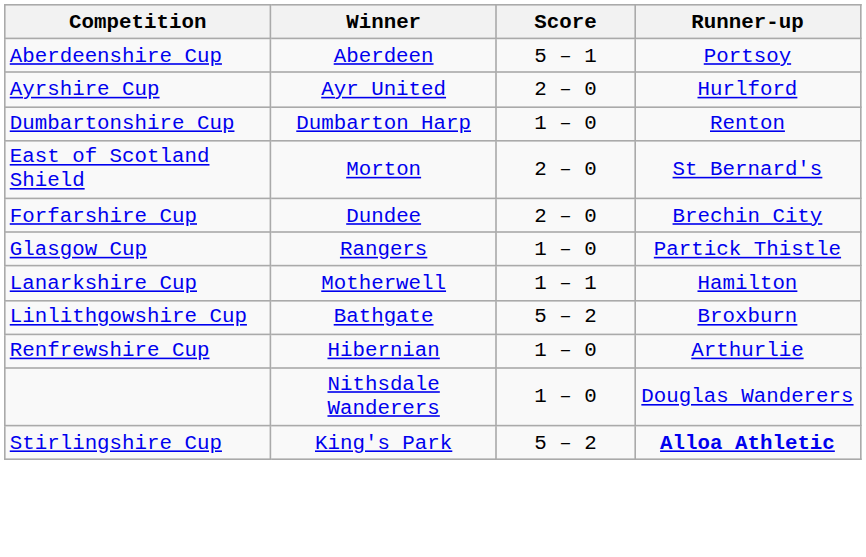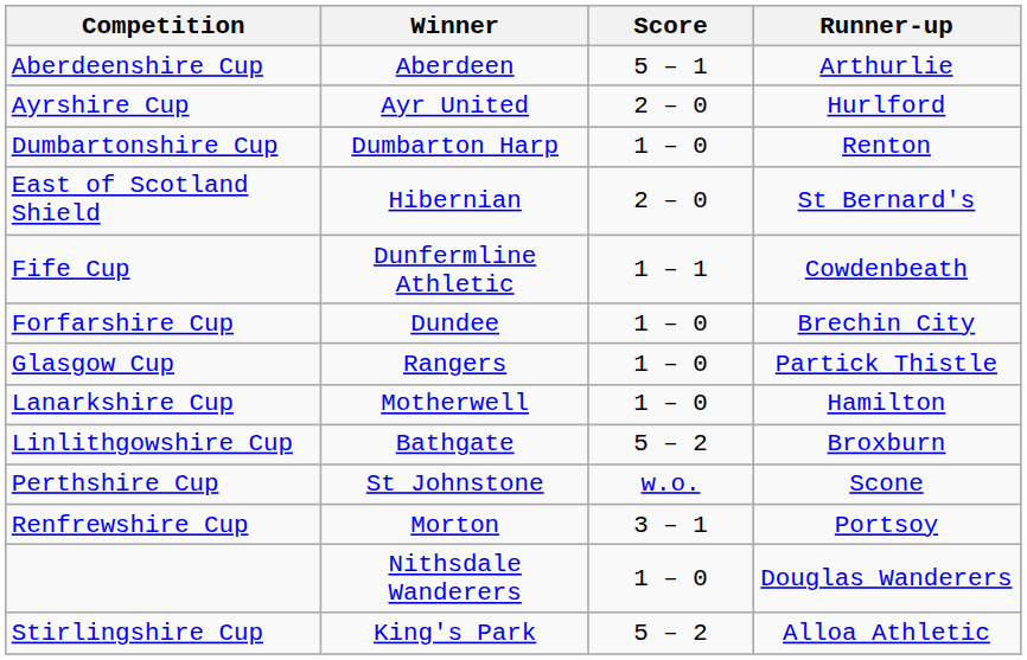Aberdeenshire Cup | Runner-up: Portsoy -> Arthurlie
East of Scotland Shield | Winner: Morton -> Hibernian
+ row: Fife Cup | Dunfermline Athletic | 1 – 1 | Cowdenbeath
Forfarshire Cup | Score: 2 – 0 -> 1 – 0
Lanarkshire Cup | Score: 1 – 1 -> 1 – 0
+ row: Perthshire Cup | St Johnstone | w.o. | Scone
Renfrewshire Cup | Winner: Hibernian -> Morton
Renfrewshire Cup | Score: 1 – 0 -> 3 – 1
Renfrewshire Cup | Runner-up: Arthurlie -> Portsoy
Stirlingshire Cup | Runner-up: bold -> normal
